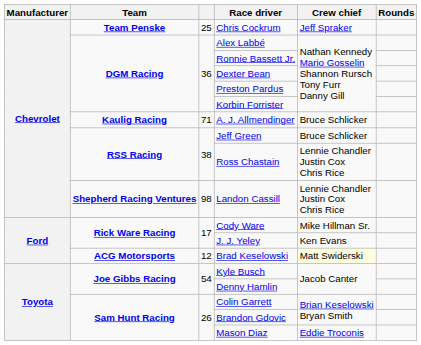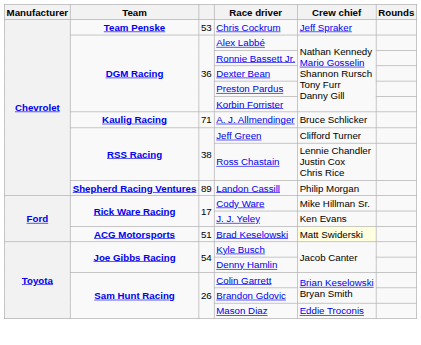Chris Cockrum | column 3: 25 -> 53
Jeff Green | Crew chief: Bruce Schlicker -> Clifford Turner
Landon Cassill | column 3: 98 -> 89
Landon Cassill | Crew chief: Lennie Chandler Justin Cox Chris Rice -> Philip Morgan
Brad Keselowski | column 3: 12 -> 51
